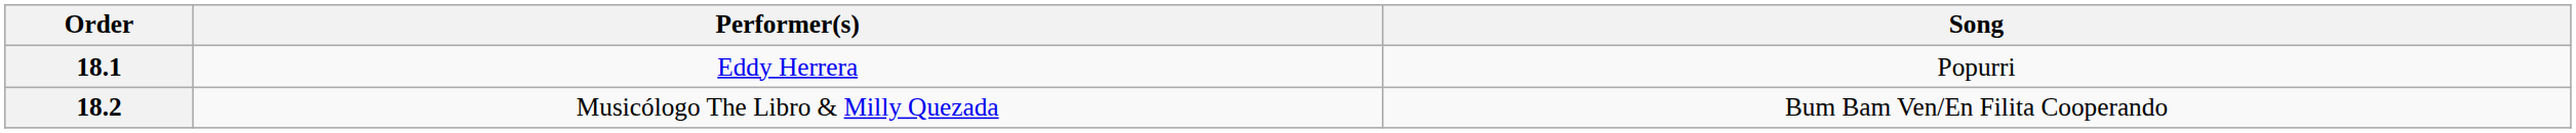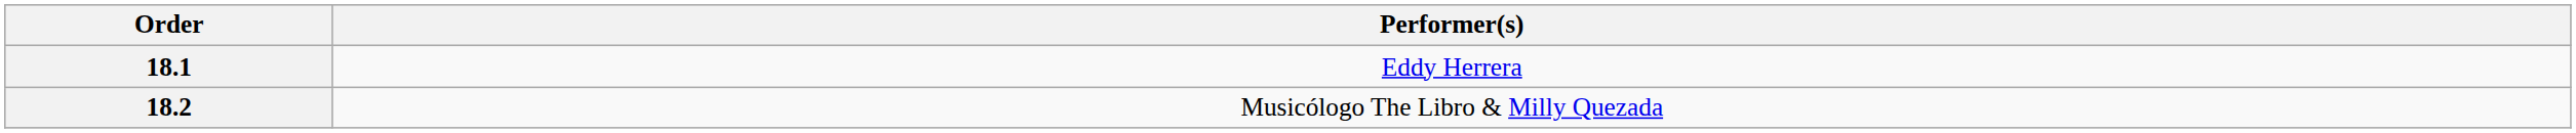- column: Song | Popurri | Bum Bam Ven/En Filita Cooperando
